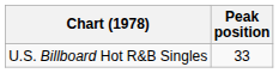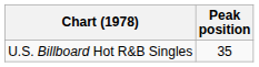U.S. Billboard Hot R&B Singles | Peak position: 33 -> 35
